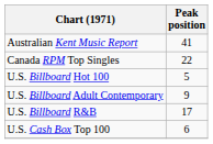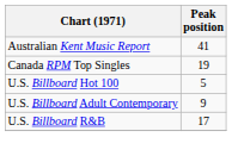Canada RPM Top Singles | Peak position: 22 -> 19
- row: U.S. Cash Box Top 100 | 6
